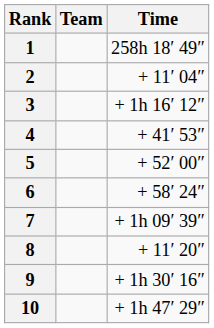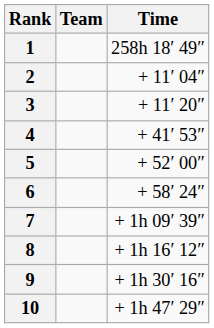3 | Time: + 1h 16′ 12″ -> + 11′ 20″
8 | Time: + 11′ 20″ -> + 1h 16′ 12″
